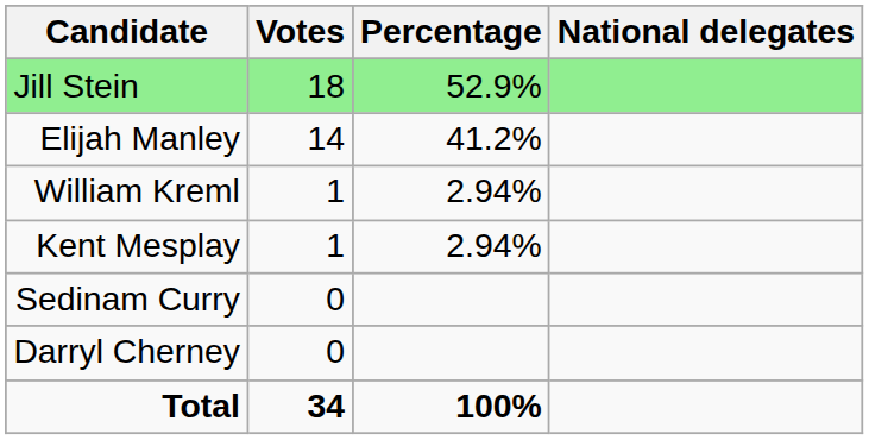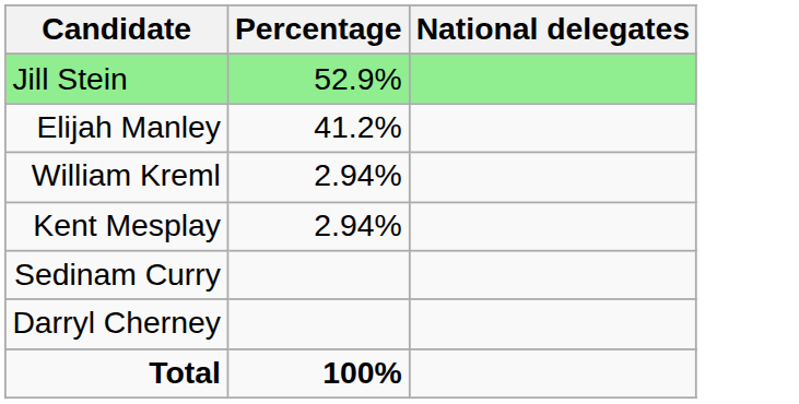- column: Votes | 18 | 14 | 1 | 1 | 0 | 0 | 34
